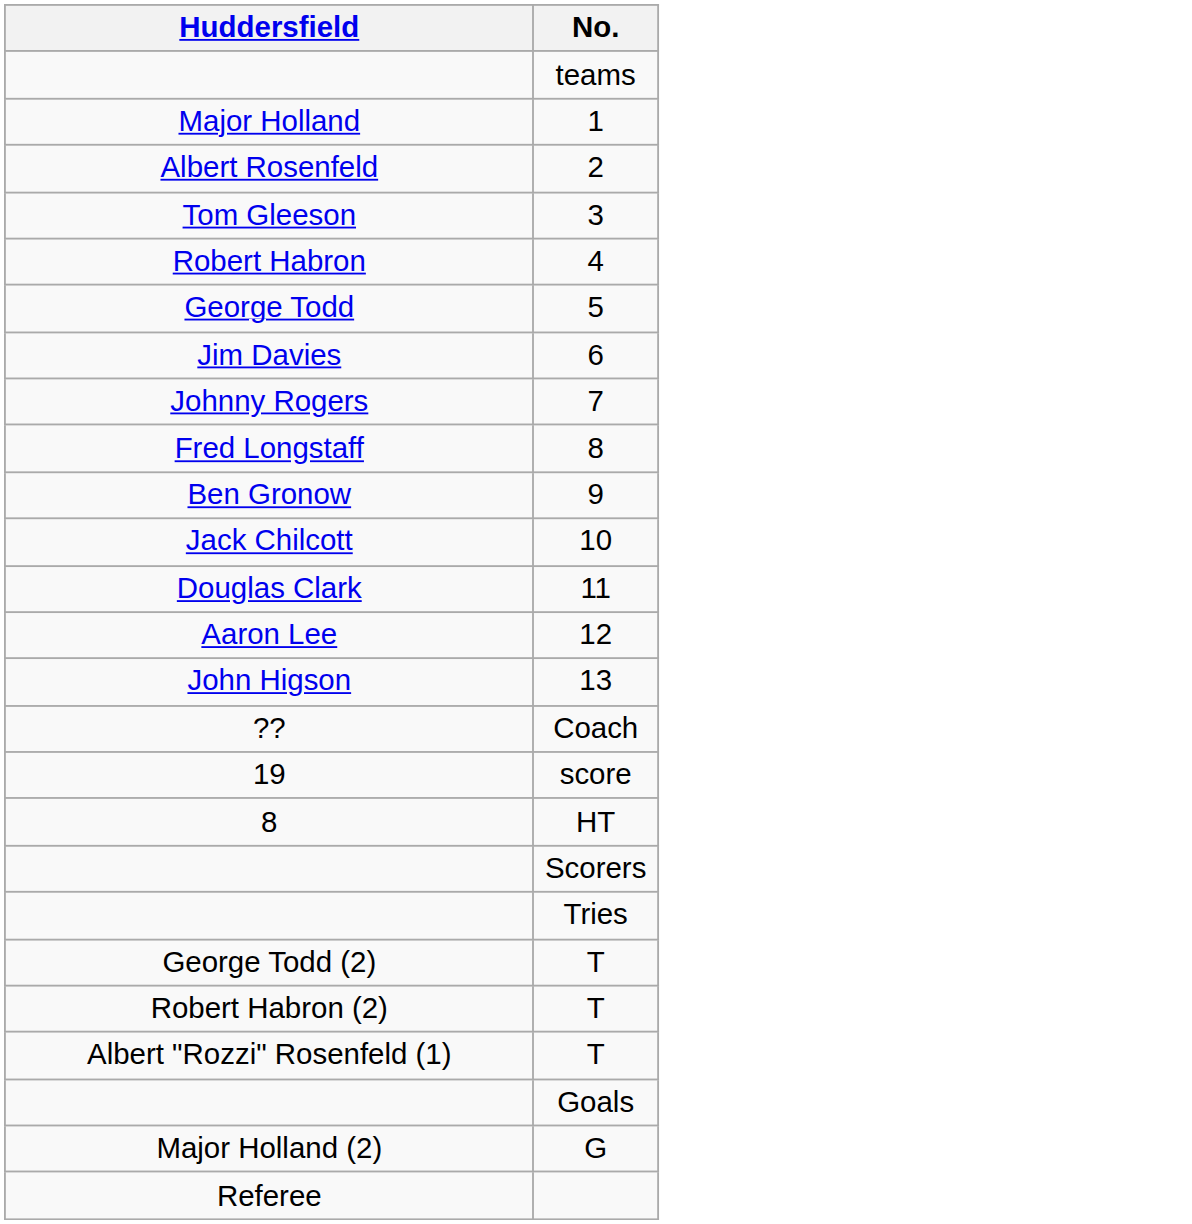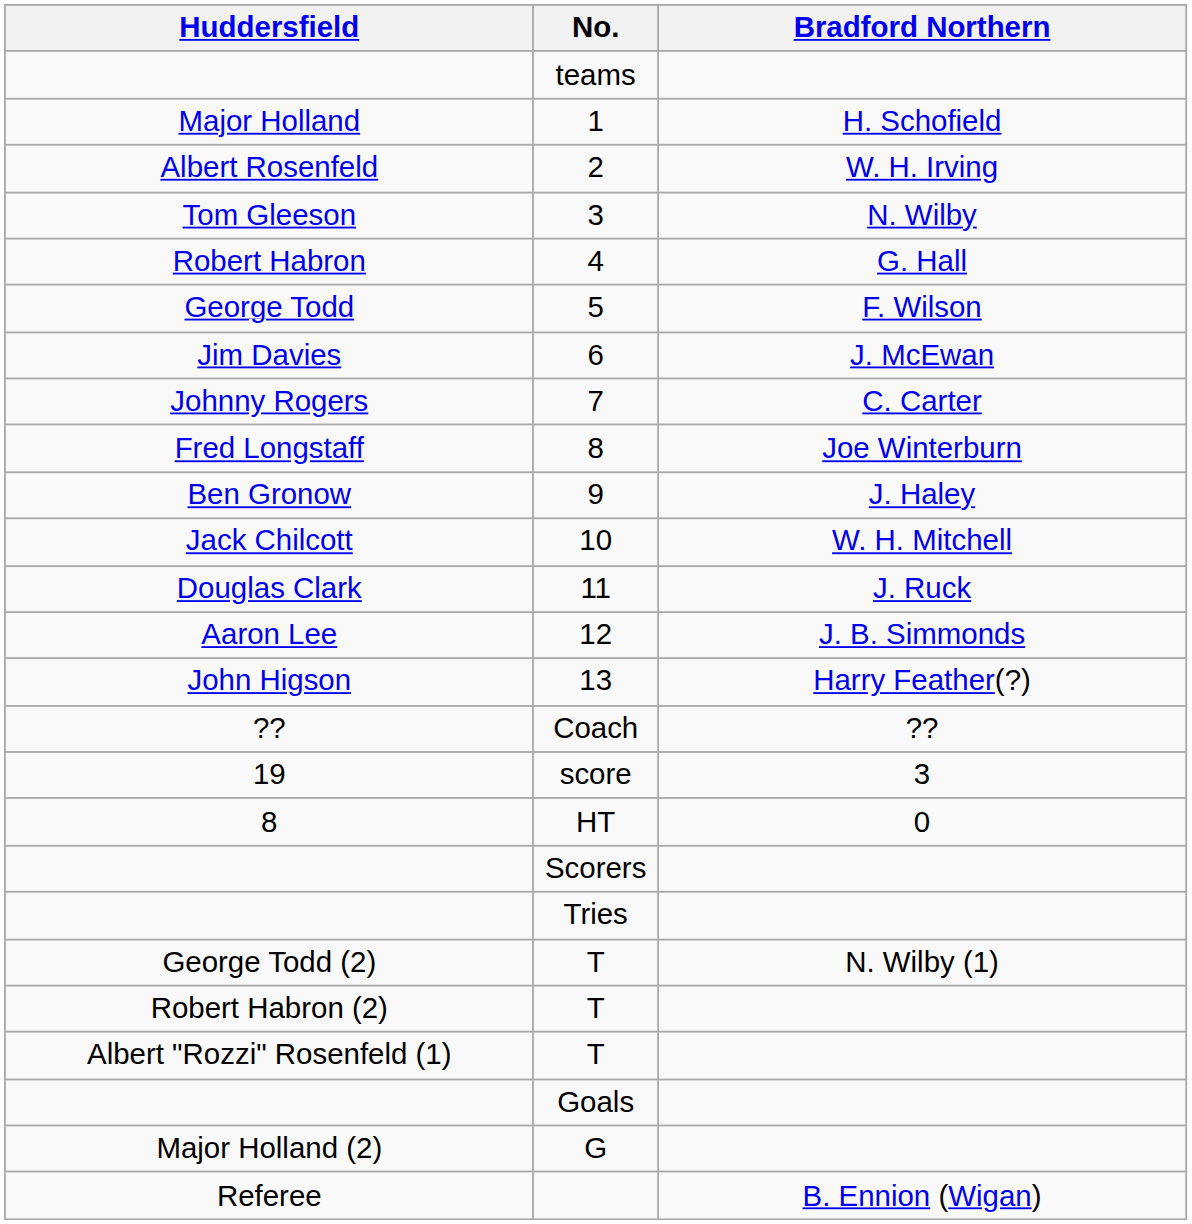+ column: Bradford Northern | H. Schofield | W. H. Irving | N. Wilby | G. Hall | F. Wilson | J. McEwan | C. Carter | Joe Winterburn | J. Haley | W. H. Mitchell | J. Ruck | J. B. Simmonds | Harry Feather(?) | ?? | 3 | 0 | N. Wilby (1) | B. Ennion (Wigan)
